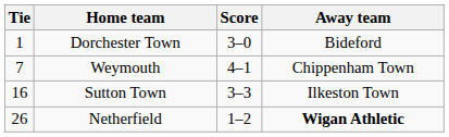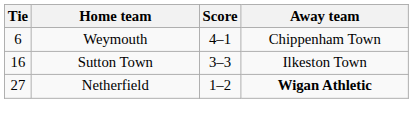- row: 1 | Dorchester Town | 3–0 | Bideford
Weymouth | Tie: 7 -> 6
Netherfield | Tie: 26 -> 27
